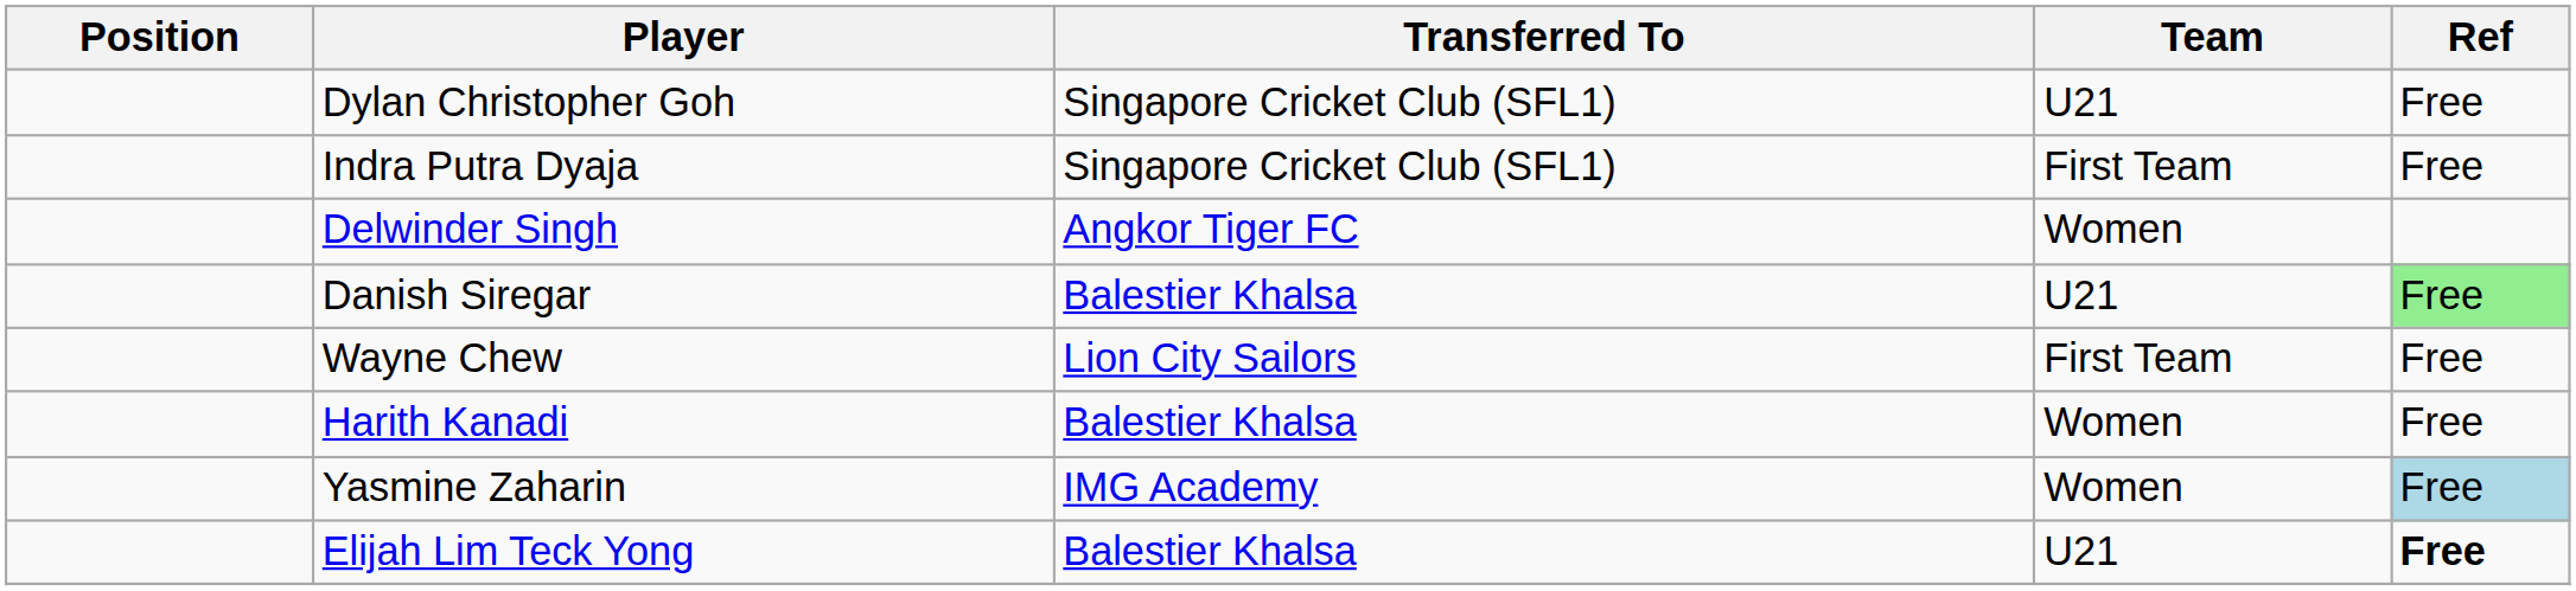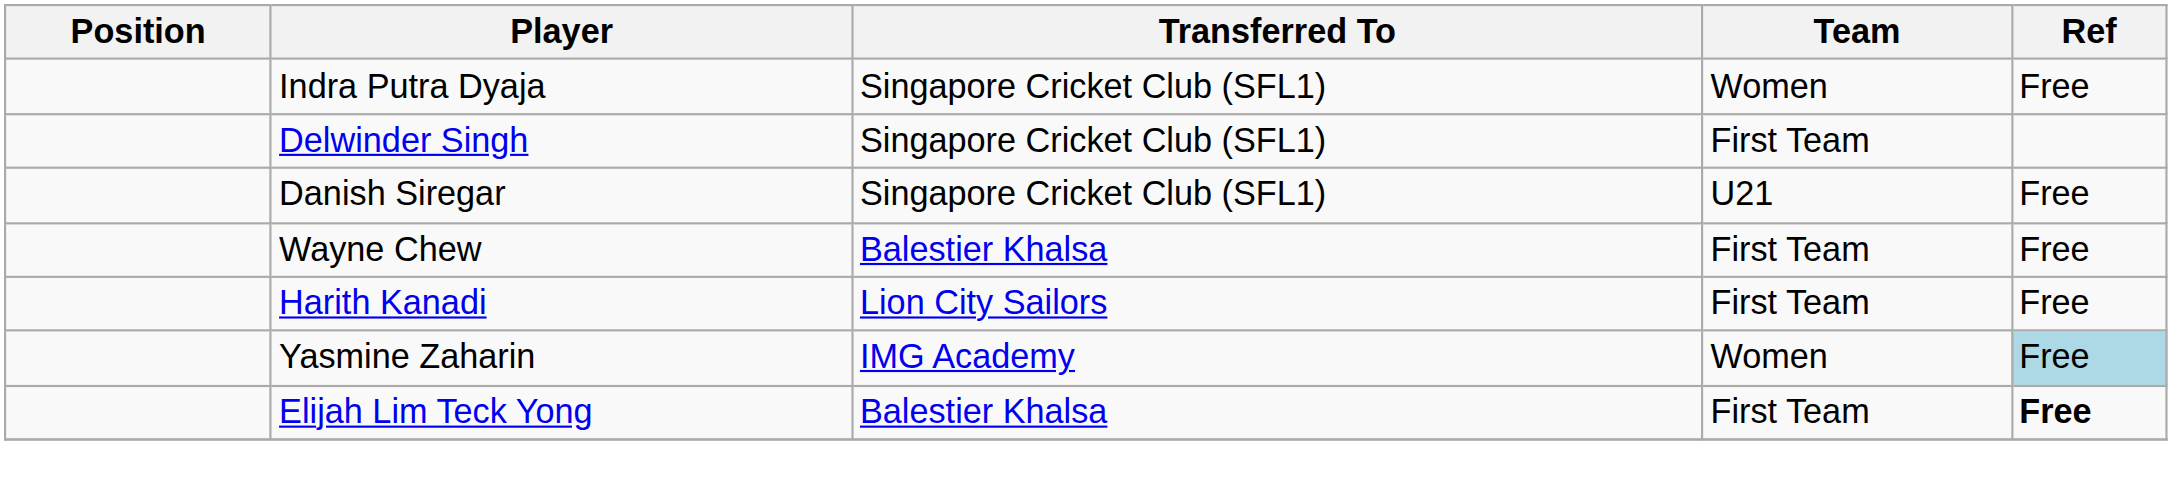- row: Dylan Christopher Goh | Singapore Cricket Club (SFL1) | U21 | Free
Indra Putra Dyaja | Team: First Team -> Women
Delwinder Singh | Transferred To: Angkor Tiger FC -> Singapore Cricket Club (SFL1)
Delwinder Singh | Team: Women -> First Team
Danish Siregar | Transferred To: Balestier Khalsa -> Singapore Cricket Club (SFL1)
Danish Siregar | Ref: lightgreen background -> no background
Wayne Chew | Transferred To: Lion City Sailors -> Balestier Khalsa
Harith Kanadi | Transferred To: Balestier Khalsa -> Lion City Sailors
Harith Kanadi | Team: Women -> First Team
Elijah Lim Teck Yong | Team: U21 -> First Team
